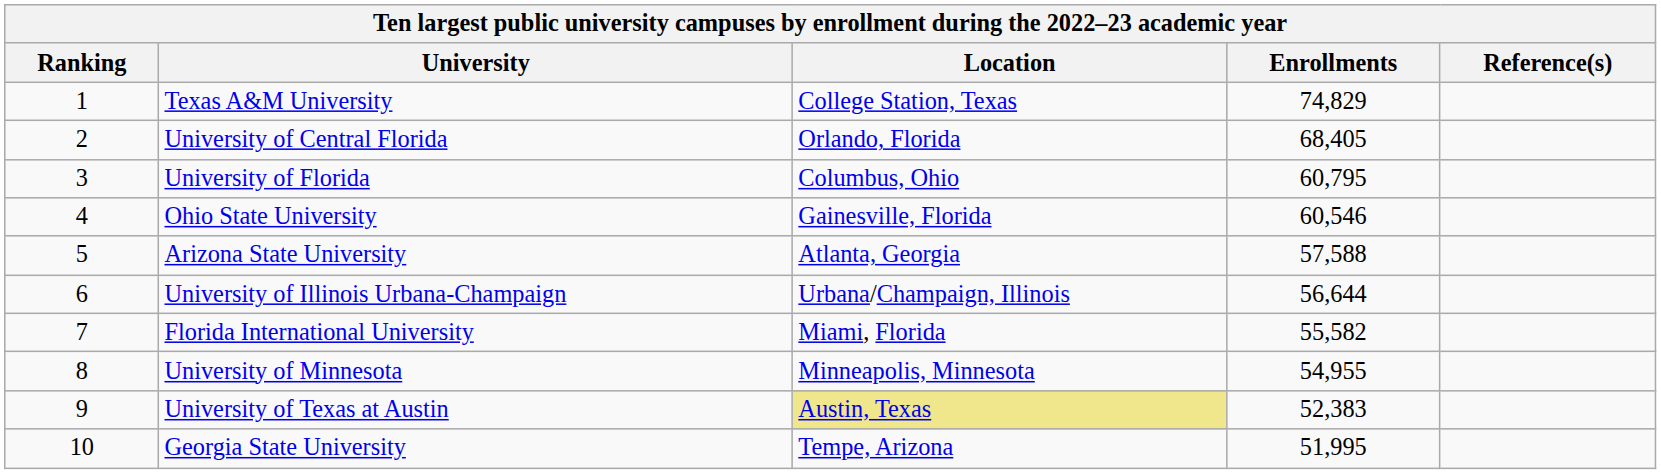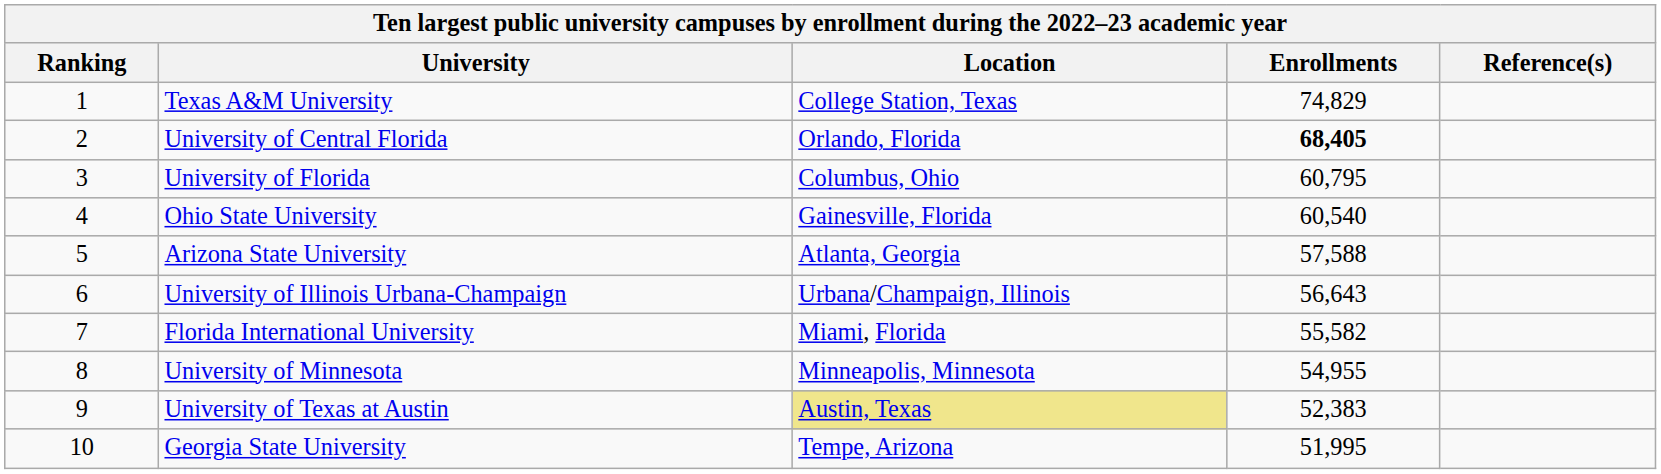University of Central Florida | Enrollments: normal -> bold
Ohio State University | Enrollments: 60,546 -> 60,540
University of Illinois Urbana-Champaign | Enrollments: 56,644 -> 56,643
